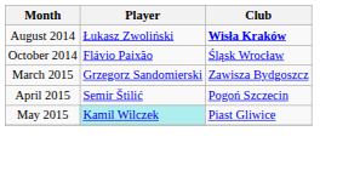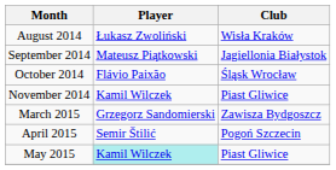August 2014 | Club: bold -> normal
+ row: September 2014 | Mateusz Piątkowski | Jagiellonia Białystok
+ row: November 2014 | Kamil Wilczek | Piast Gliwice
